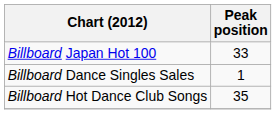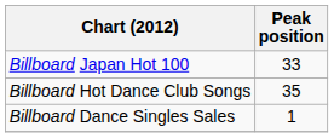rows swapped: Billboard Dance Singles Sales <-> Billboard Hot Dance Club Songs
